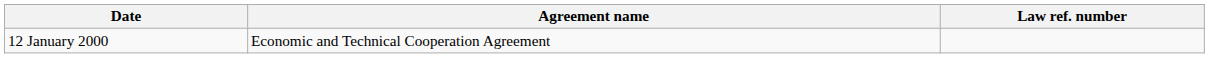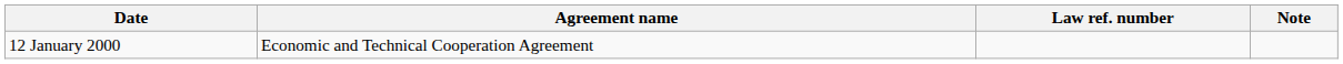+ column: Note
